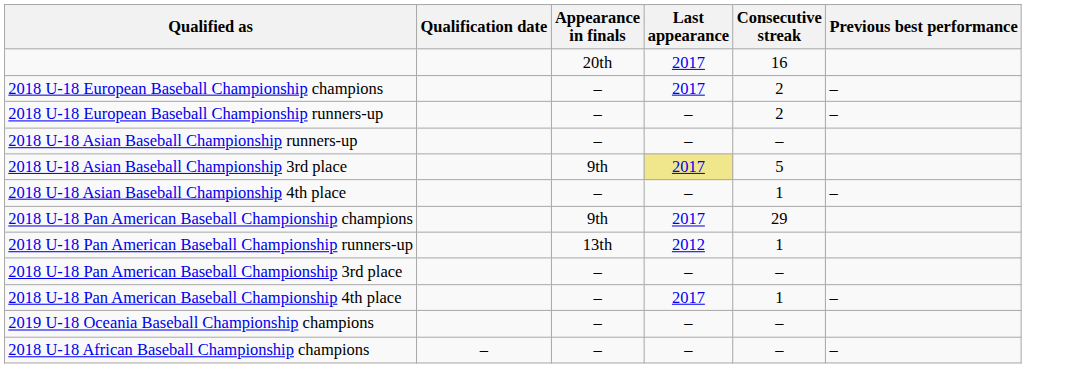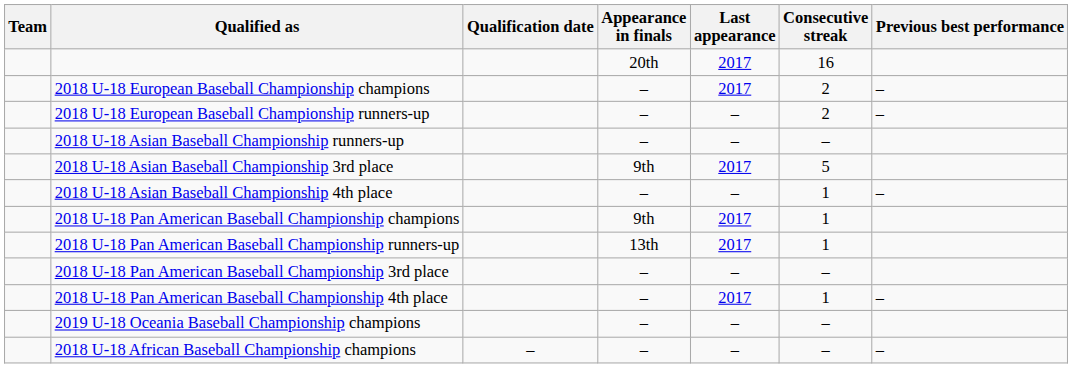+ column: Team
2018 U-18 Asian Baseball Championship 3rd place | Last appearance: khaki background -> no background
2018 U-18 Pan American Baseball Championship champions | Consecutive streak: 29 -> 1
2018 U-18 Pan American Baseball Championship runners-up | Last appearance: 2012 -> 2017
